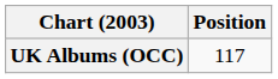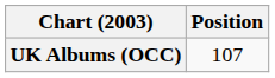UK Albums (OCC) | Position: 117 -> 107
